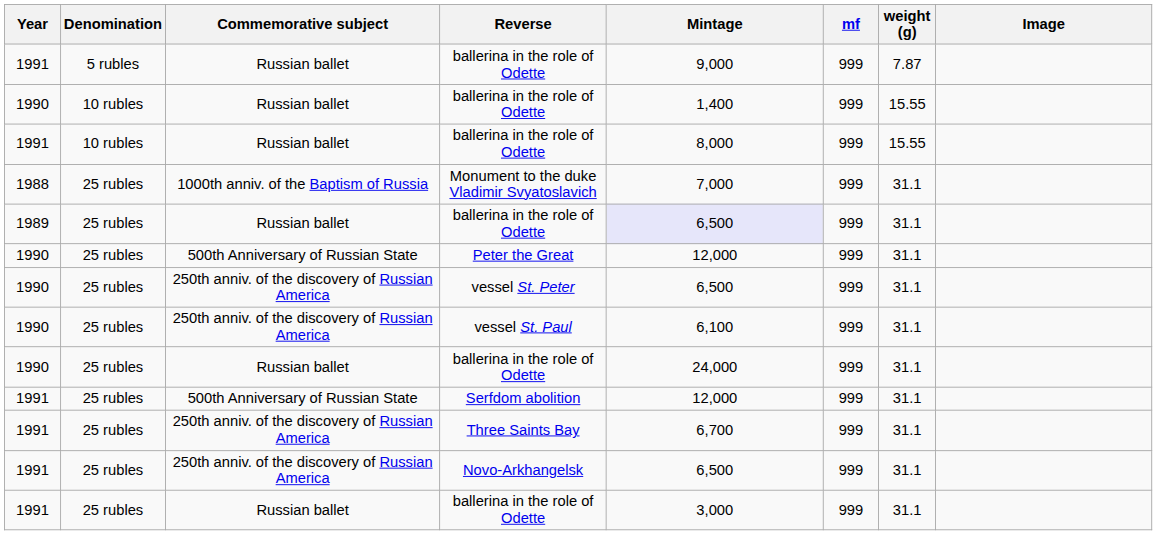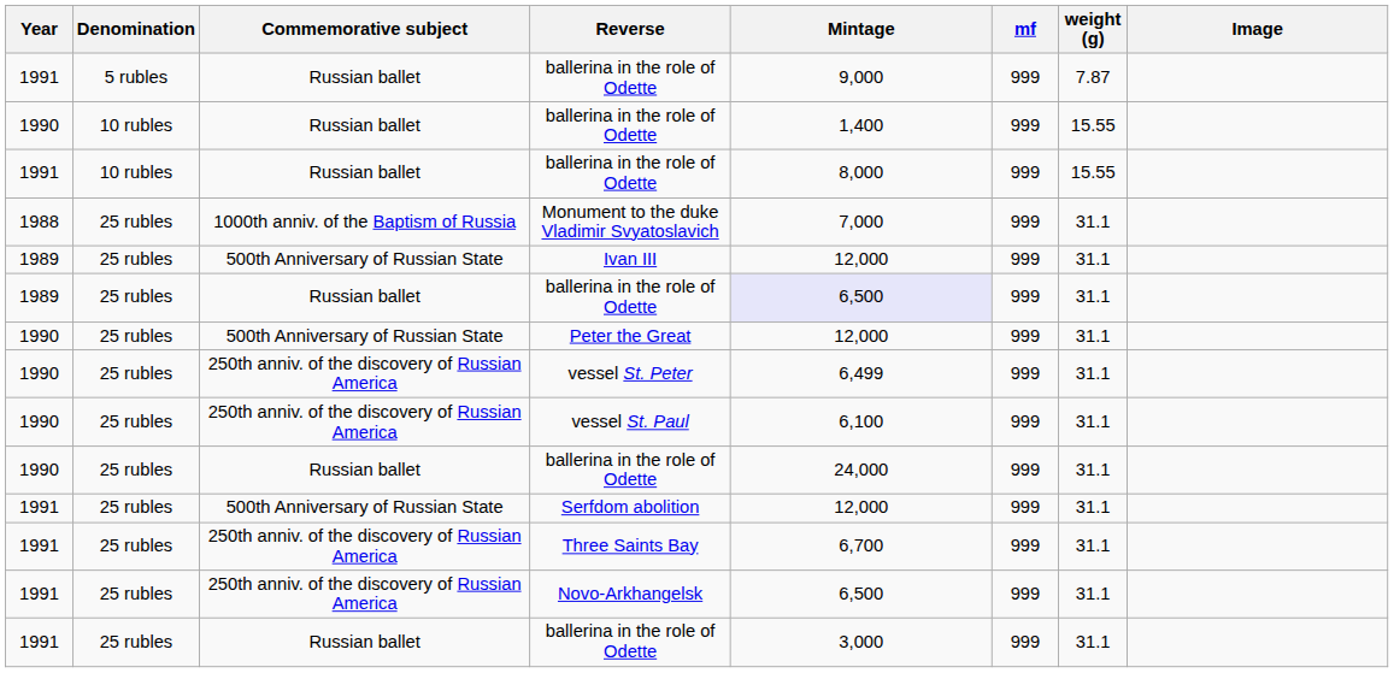+ row: 1989 | 25 rubles | 500th Anniversary of Russian State | Ivan III | 12,000 | 999 | 31.1
vessel St. Peter | Mintage: 6,500 -> 6,499
